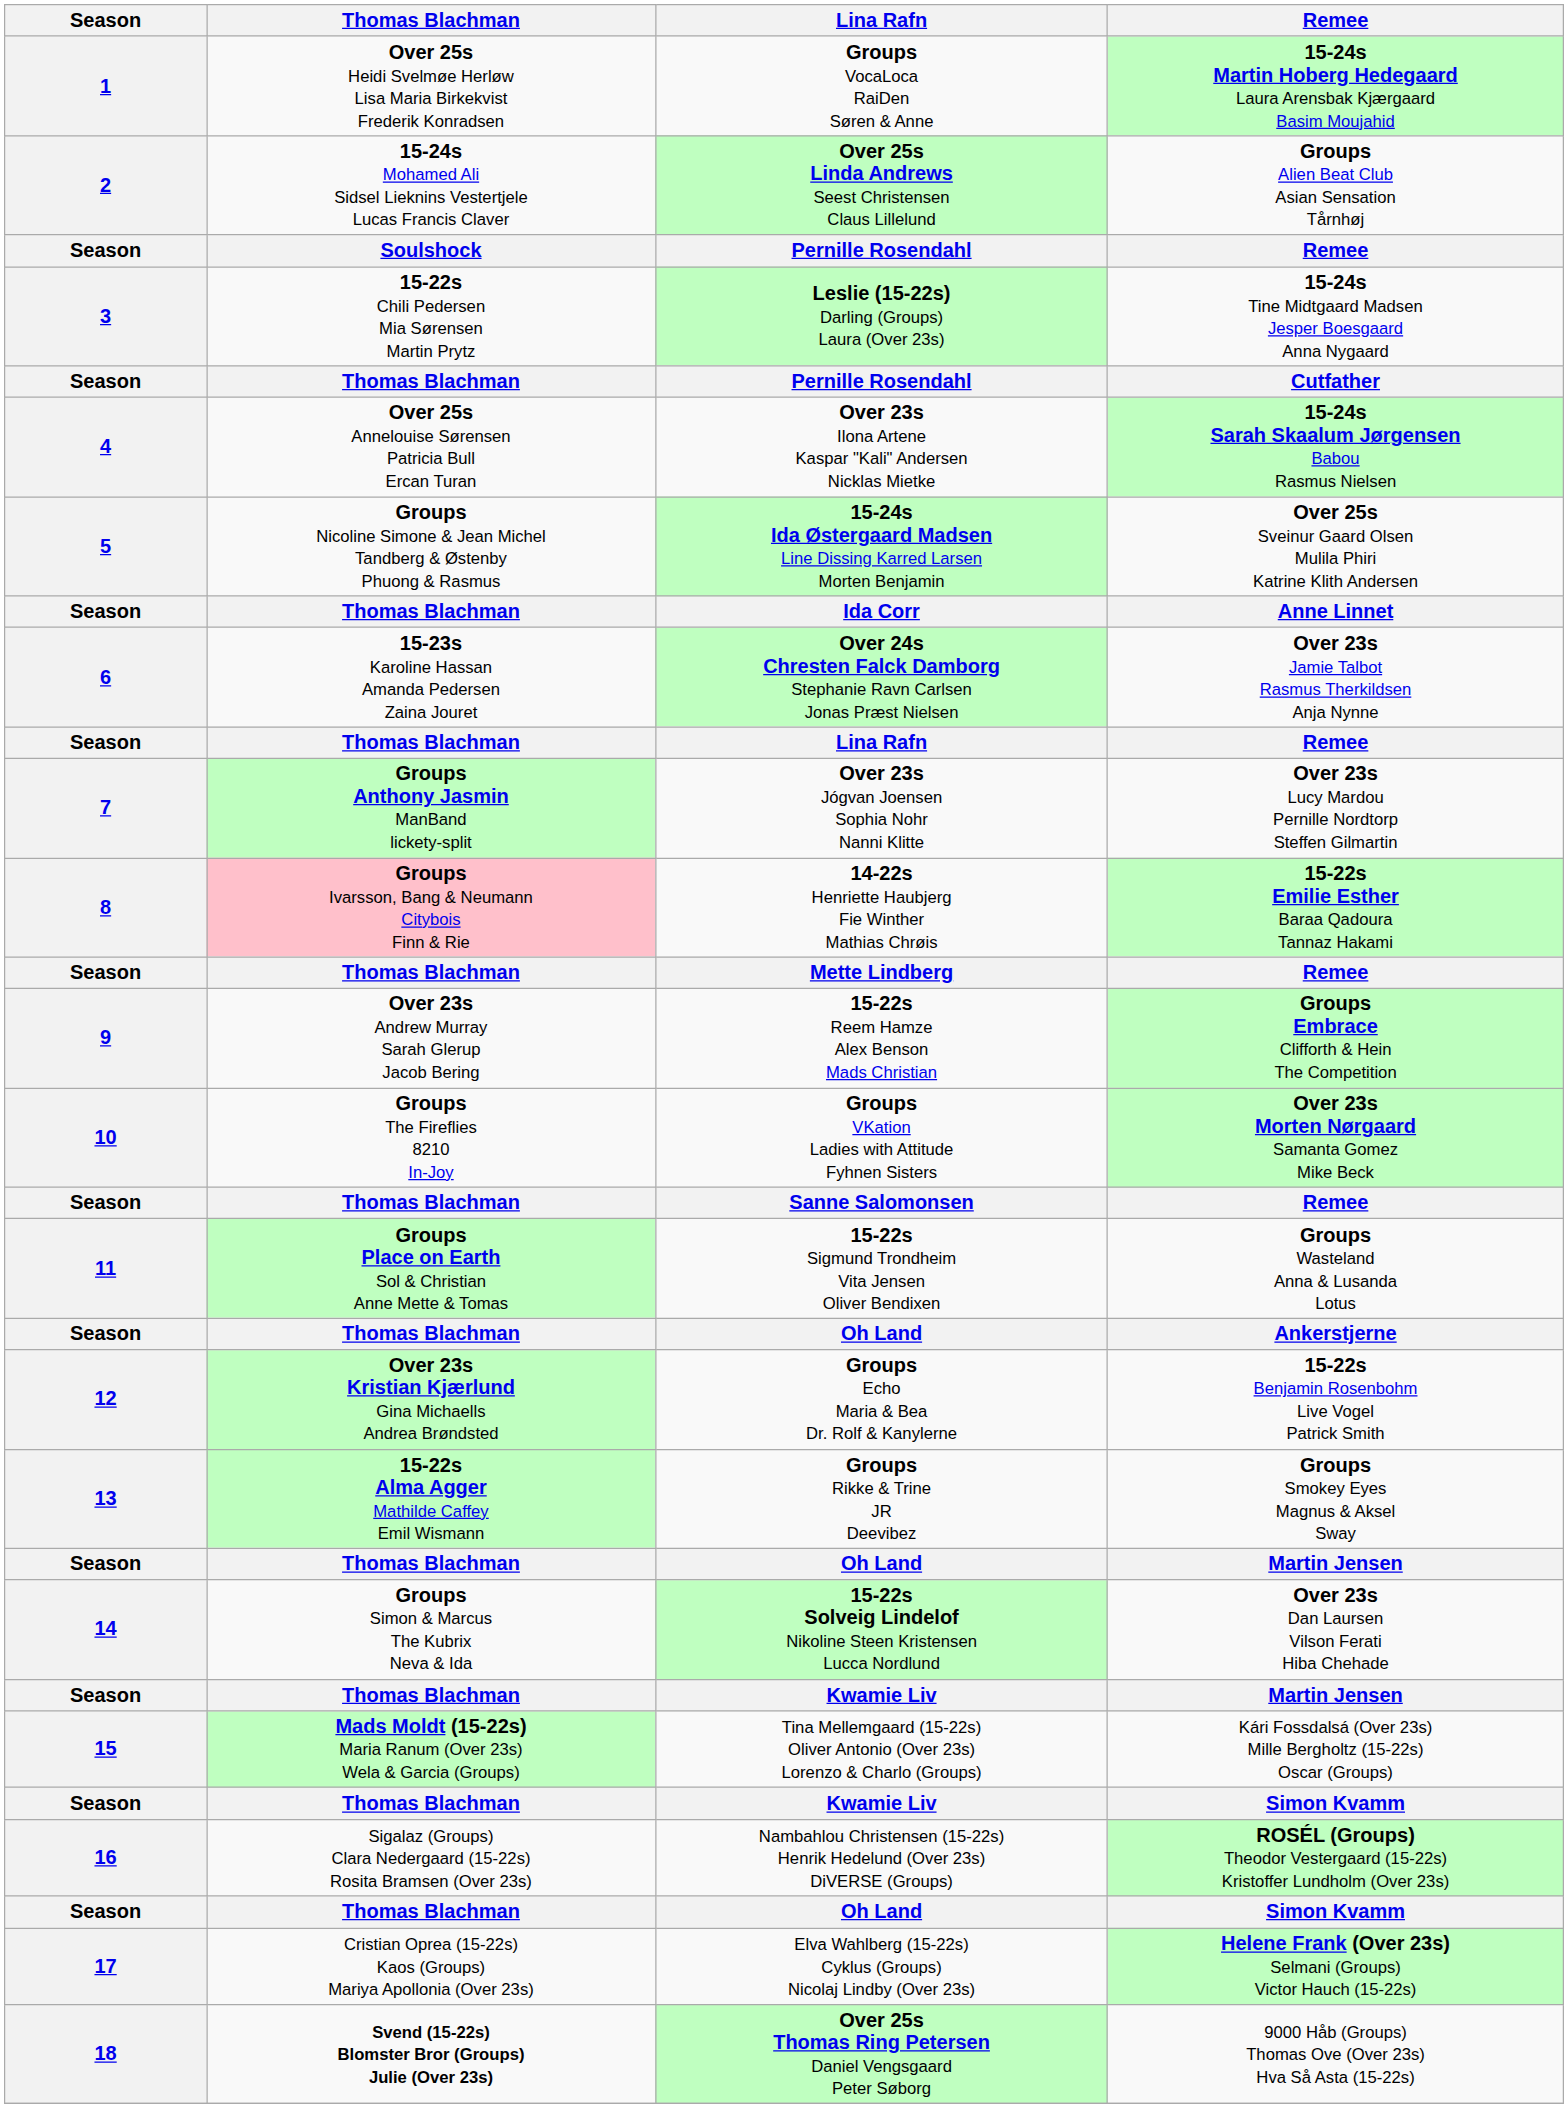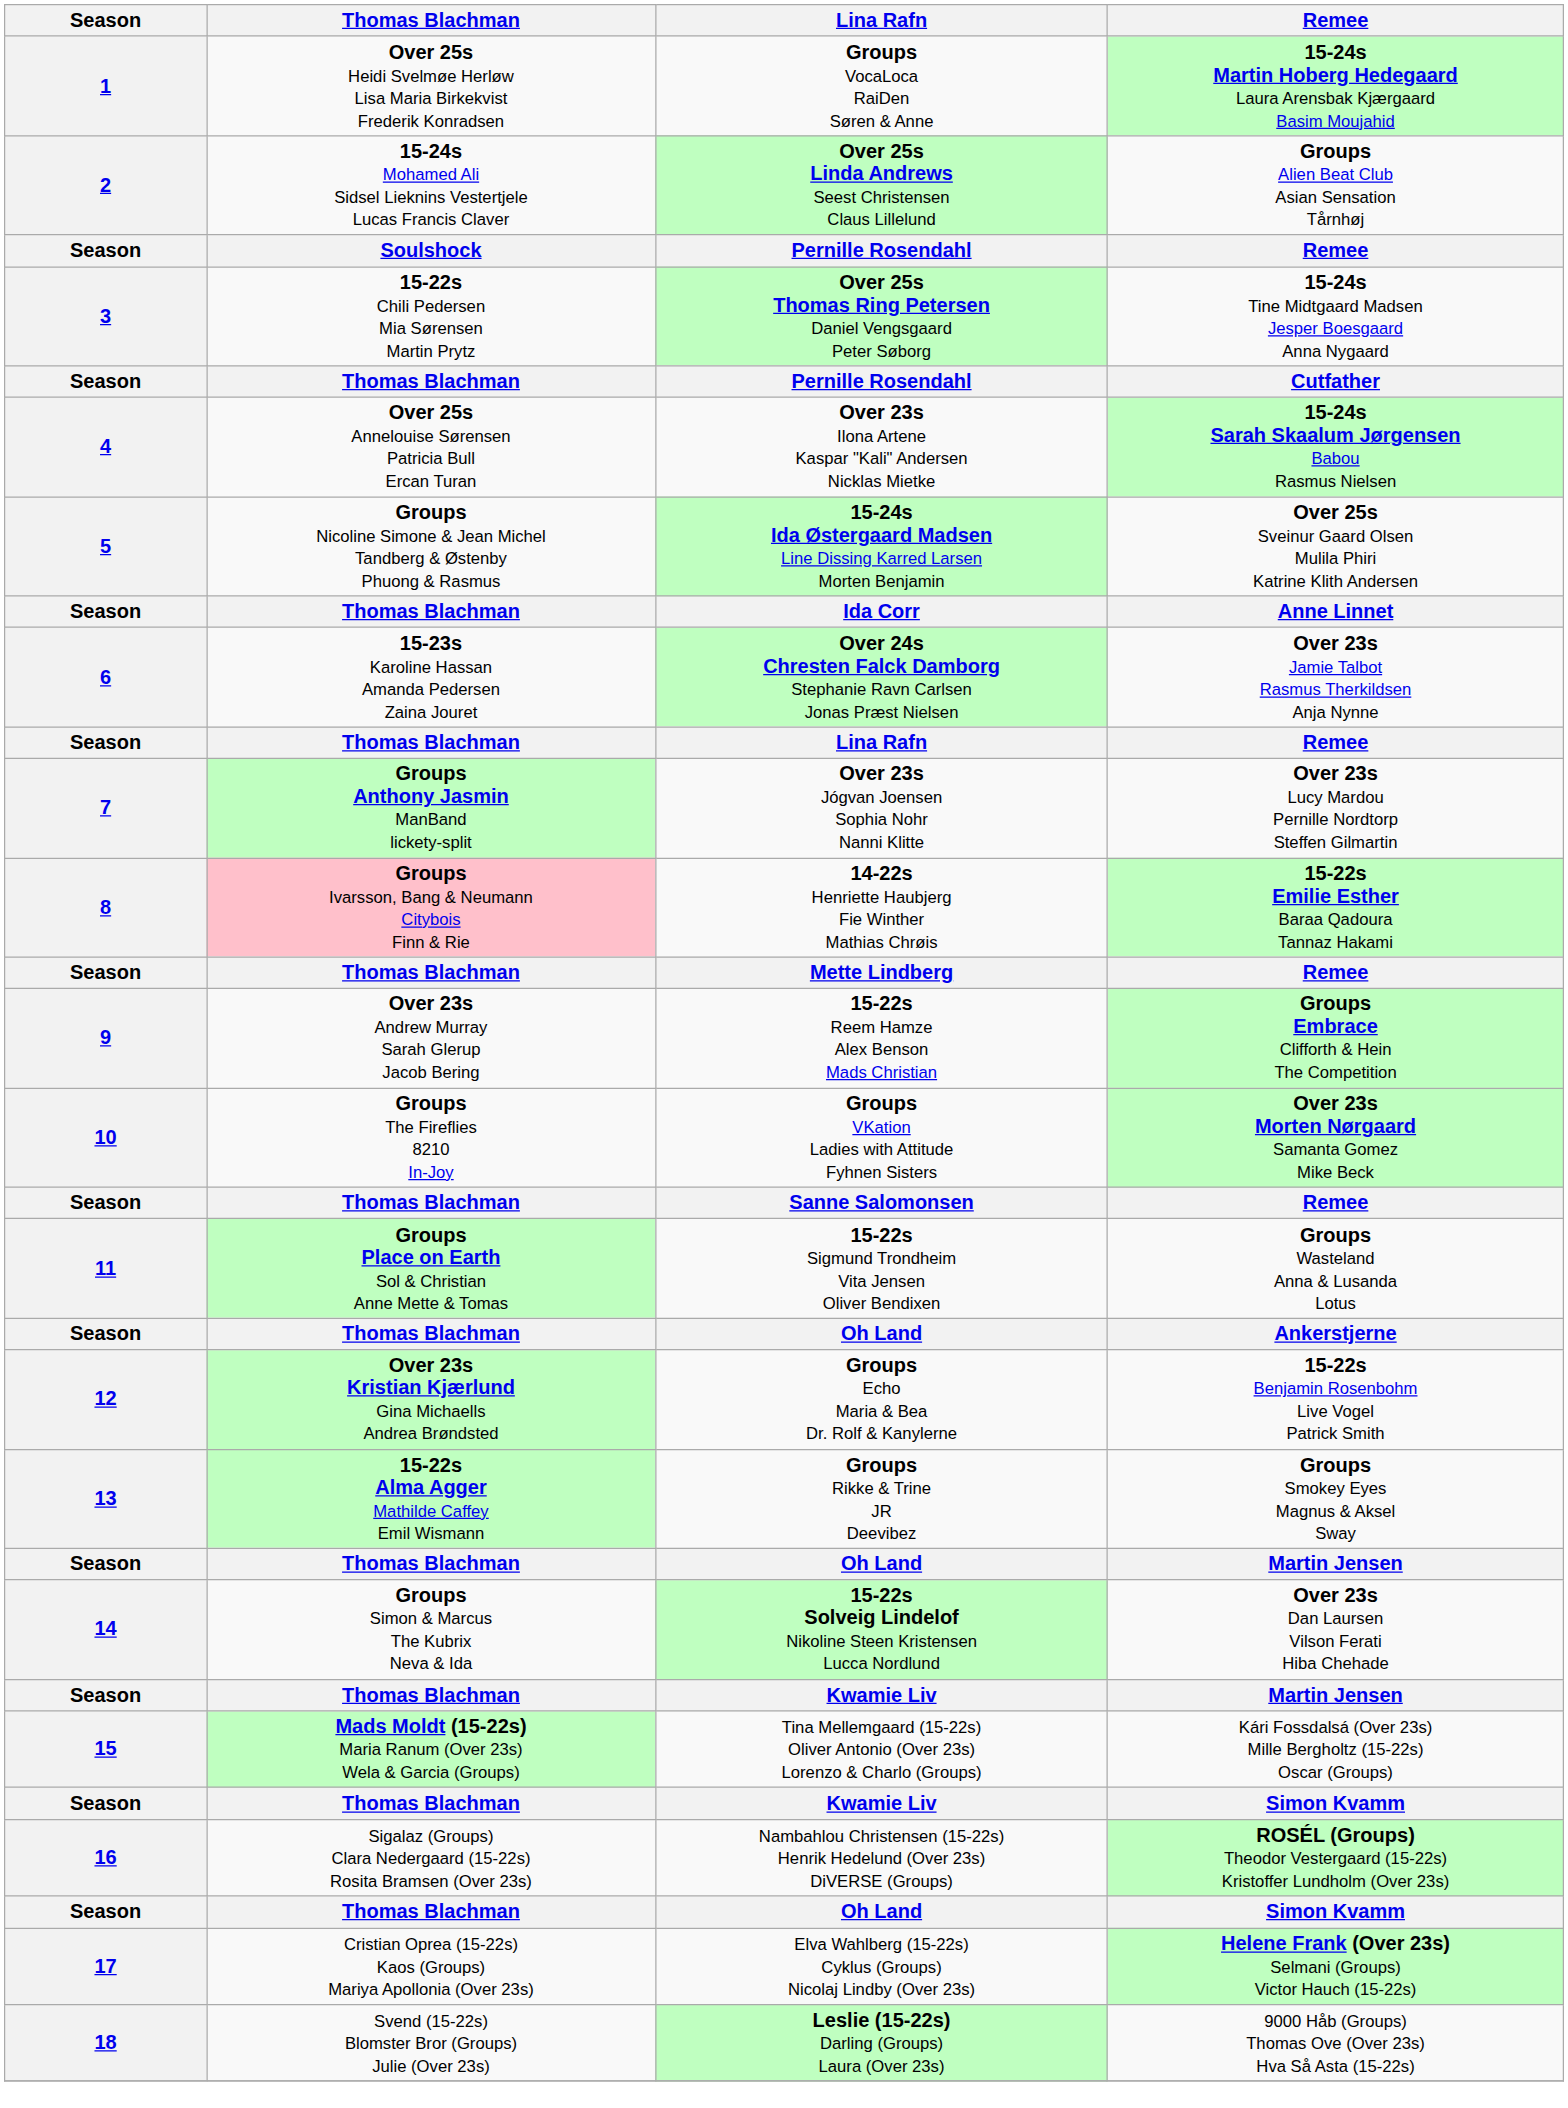3 | Lina Rafn: Leslie (15-22s) Darling (Groups) Laura (Over 23s) -> Over 25s Thomas Ring Petersen Daniel Vengsgaard Peter Søborg
18 | Thomas Blachman: bold -> normal
18 | Lina Rafn: Over 25s Thomas Ring Petersen Daniel Vengsgaard Peter Søborg -> Leslie (15-22s) Darling (Groups) Laura (Over 23s)
